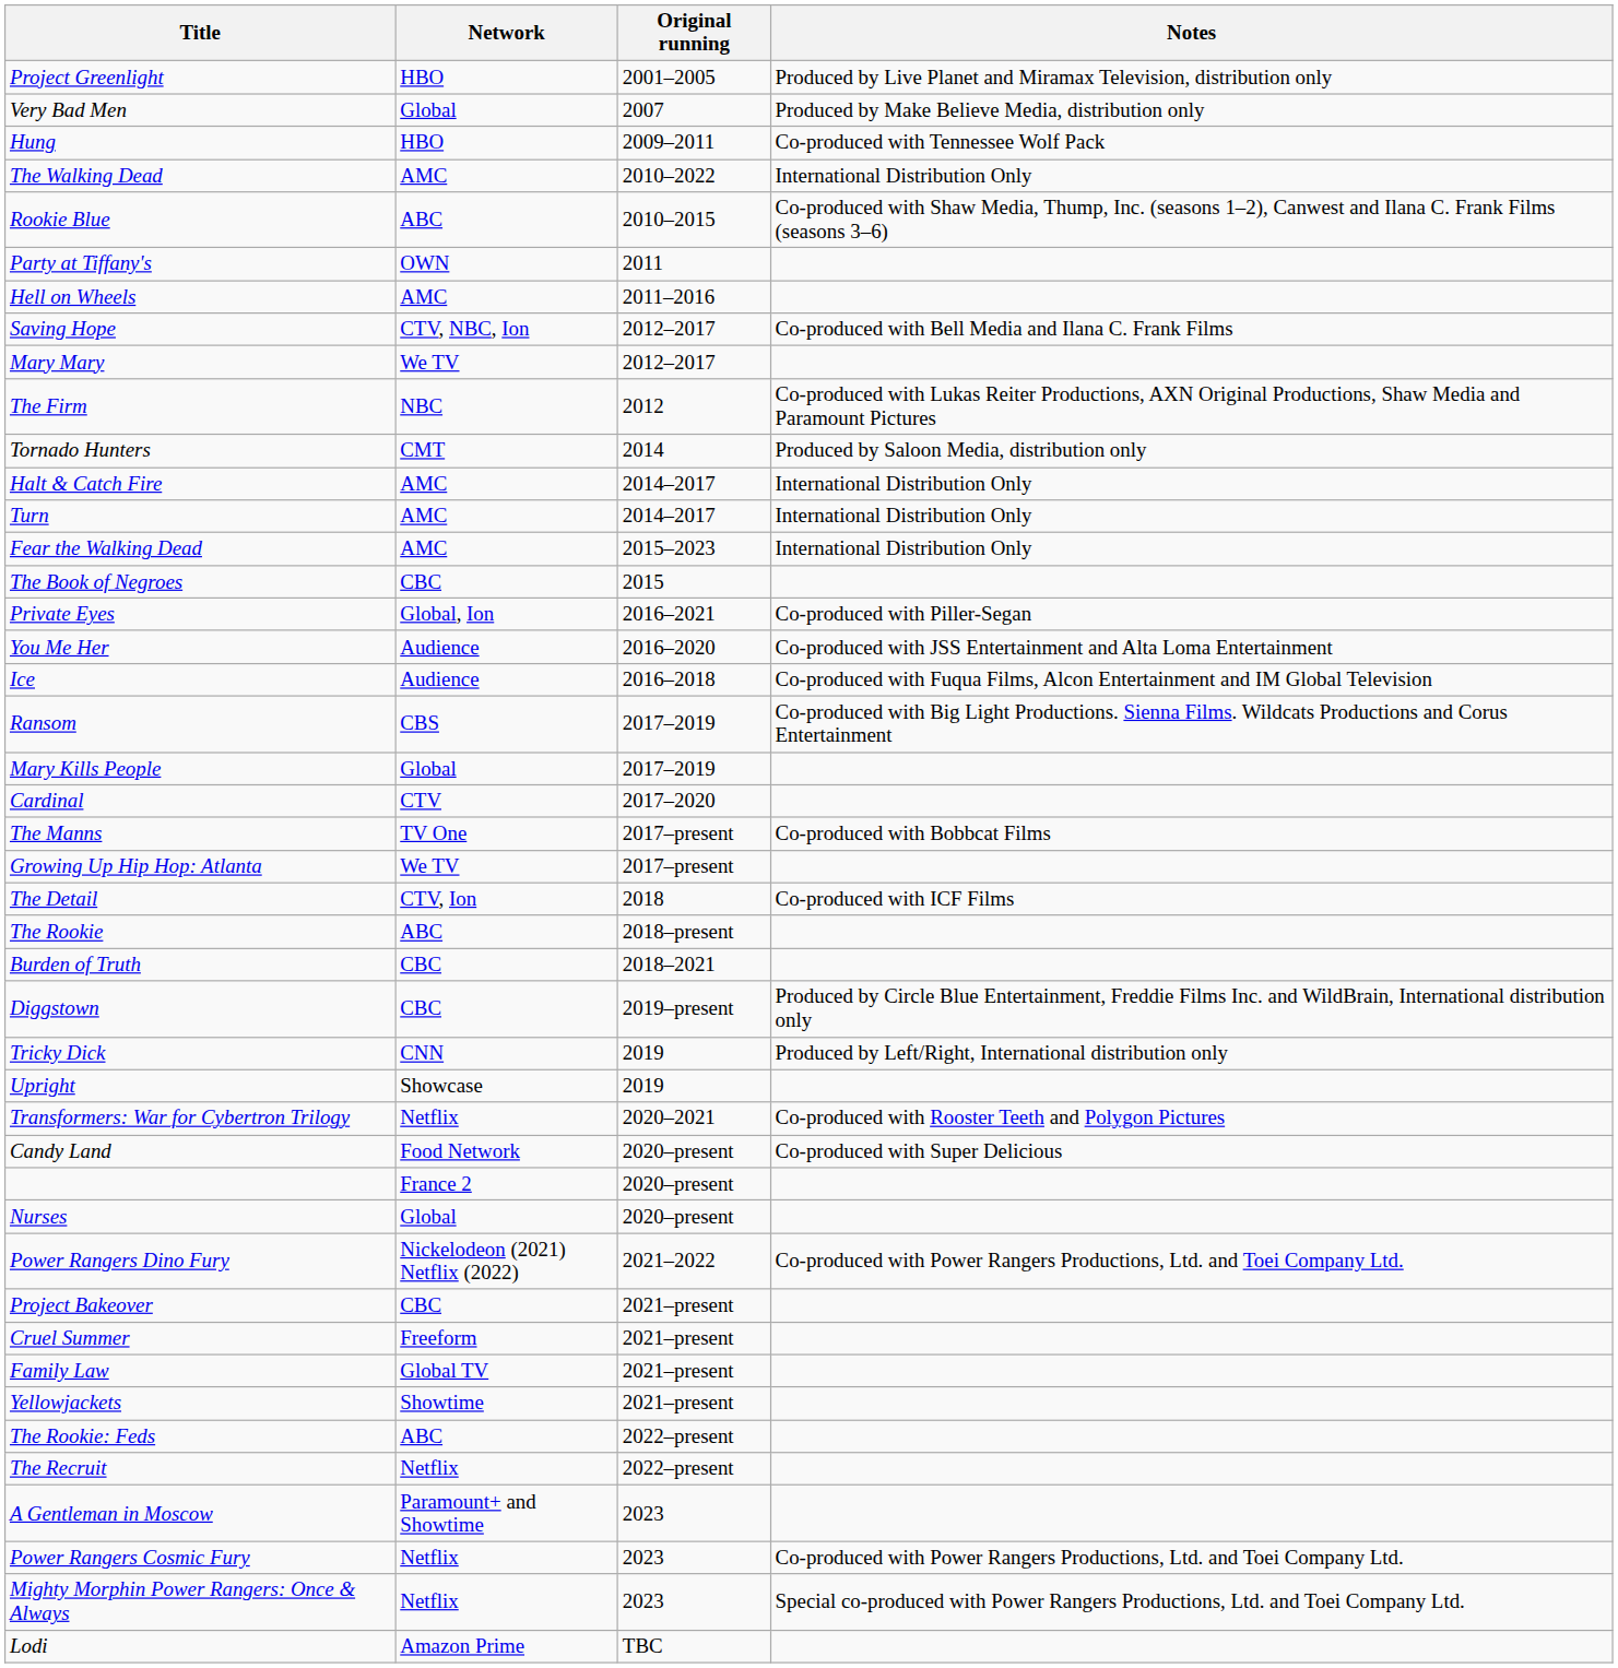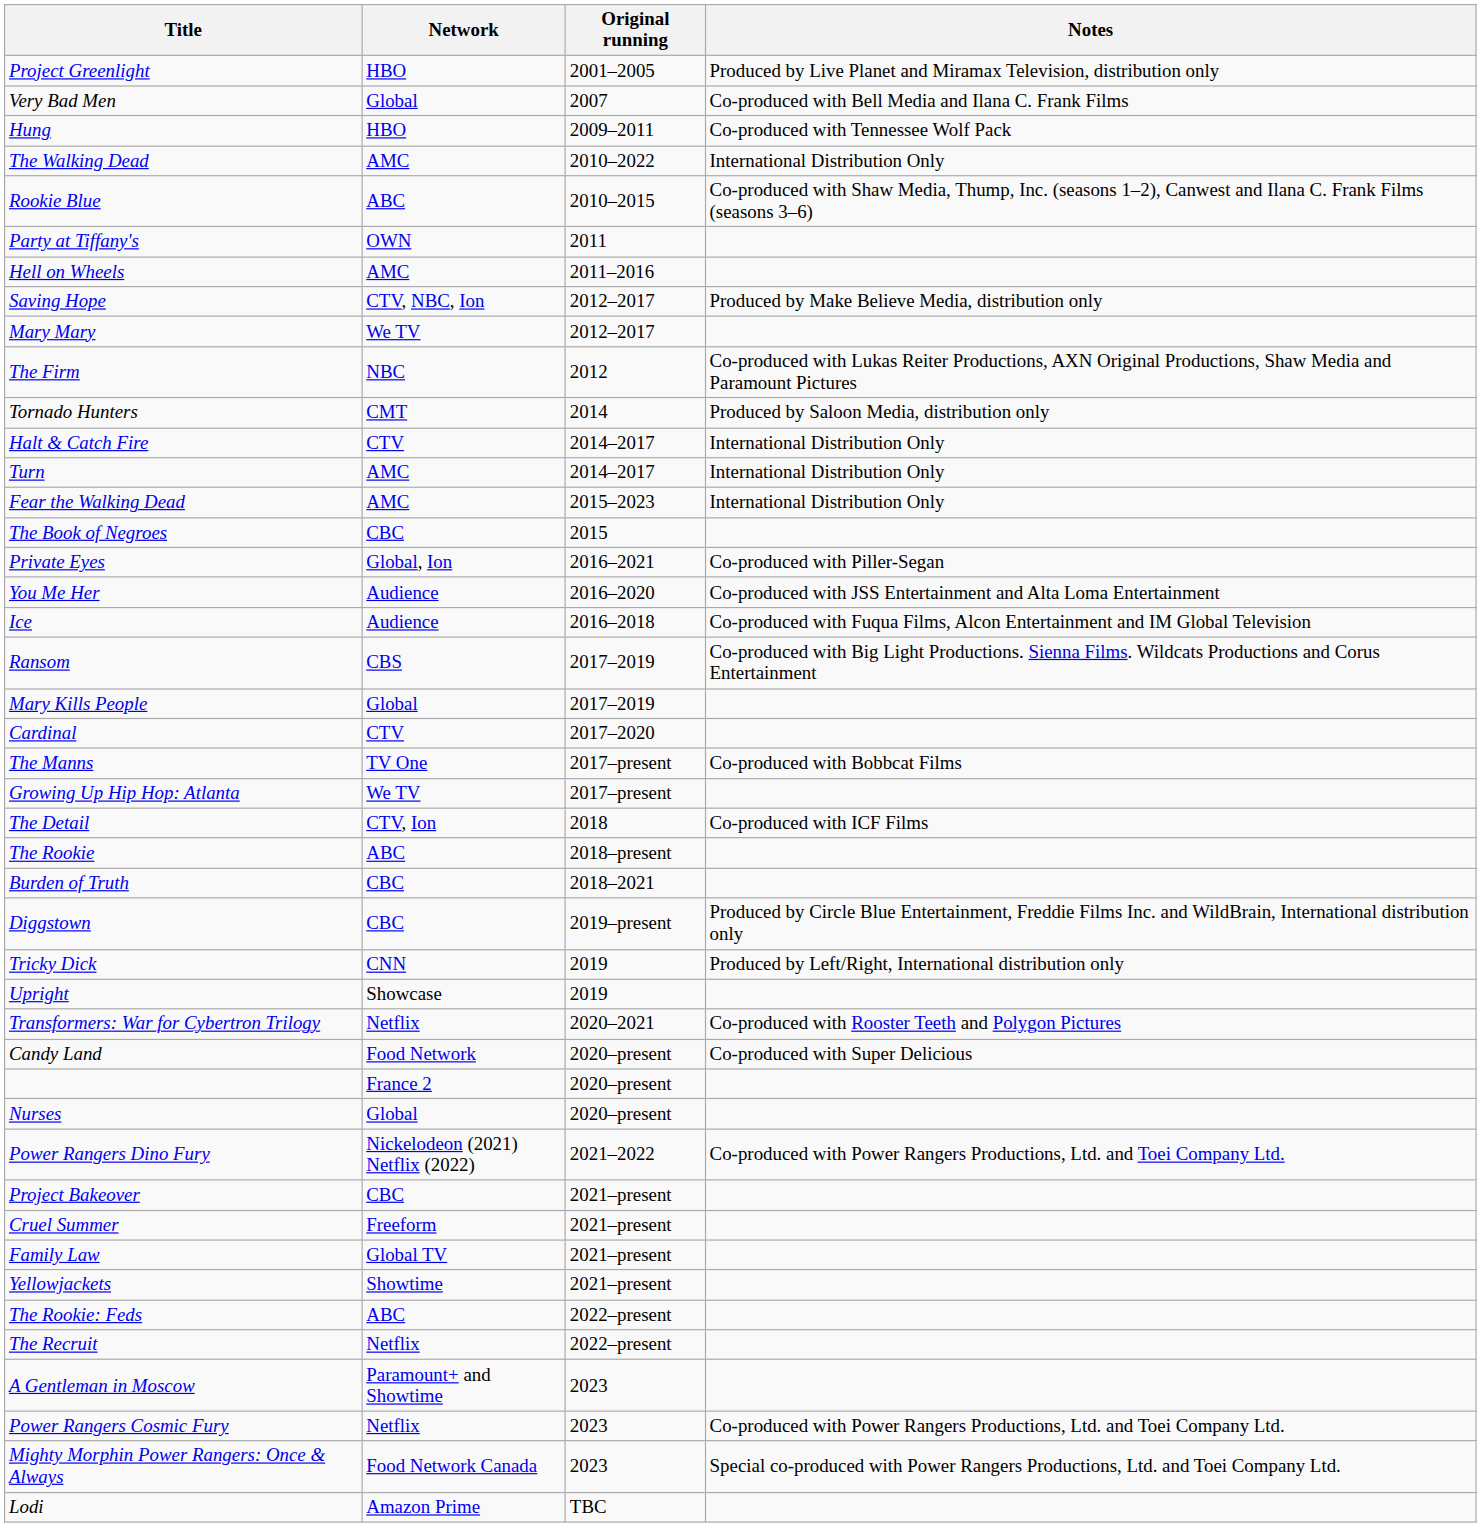Very Bad Men | Notes: Produced by Make Believe Media, distribution only -> Co-produced with Bell Media and Ilana C. Frank Films
Saving Hope | Notes: Co-produced with Bell Media and Ilana C. Frank Films -> Produced by Make Believe Media, distribution only
Halt & Catch Fire | Network: AMC -> CTV
Mighty Morphin Power Rangers: Once & Always | Network: Netflix -> Food Network Canada
